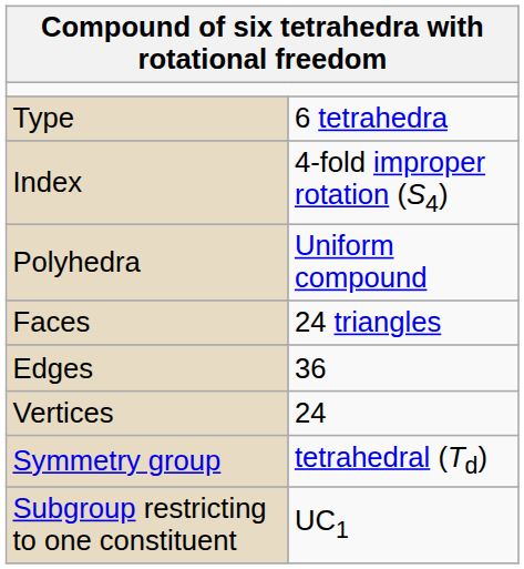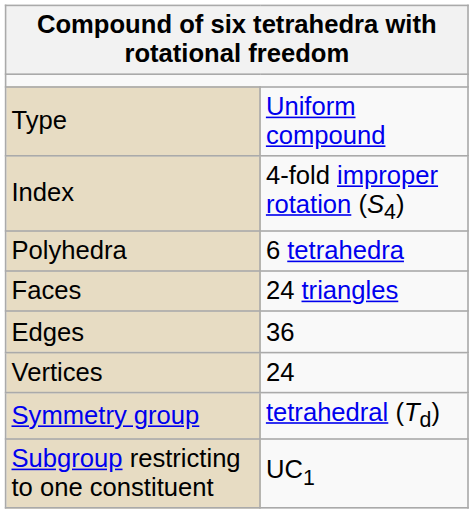Type | column 2: 6 tetrahedra -> Uniform compound
Polyhedra | column 2: Uniform compound -> 6 tetrahedra
